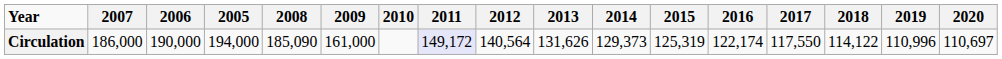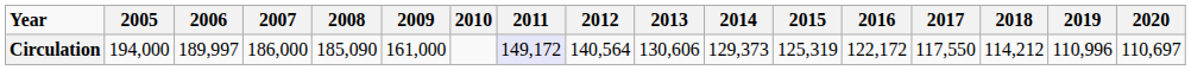columns swapped: 2005 <-> 2007
Circulation | 2006: 190,000 -> 189,997
Circulation | 2013: 131,626 -> 130,606
Circulation | 2016: 122,174 -> 122,172
Circulation | 2018: 114,122 -> 114,212
